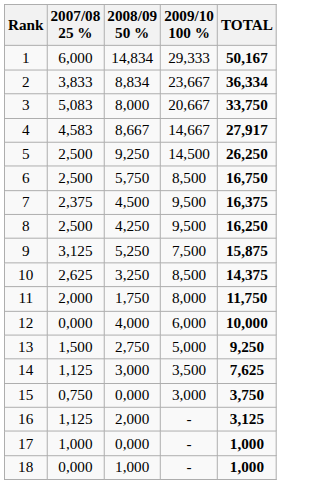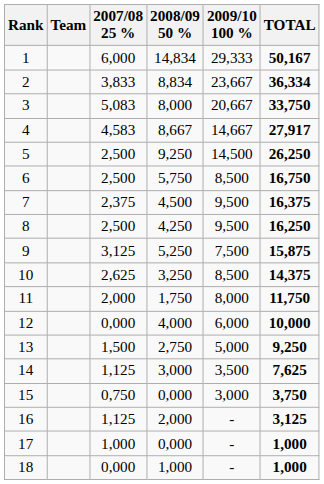+ column: Team
